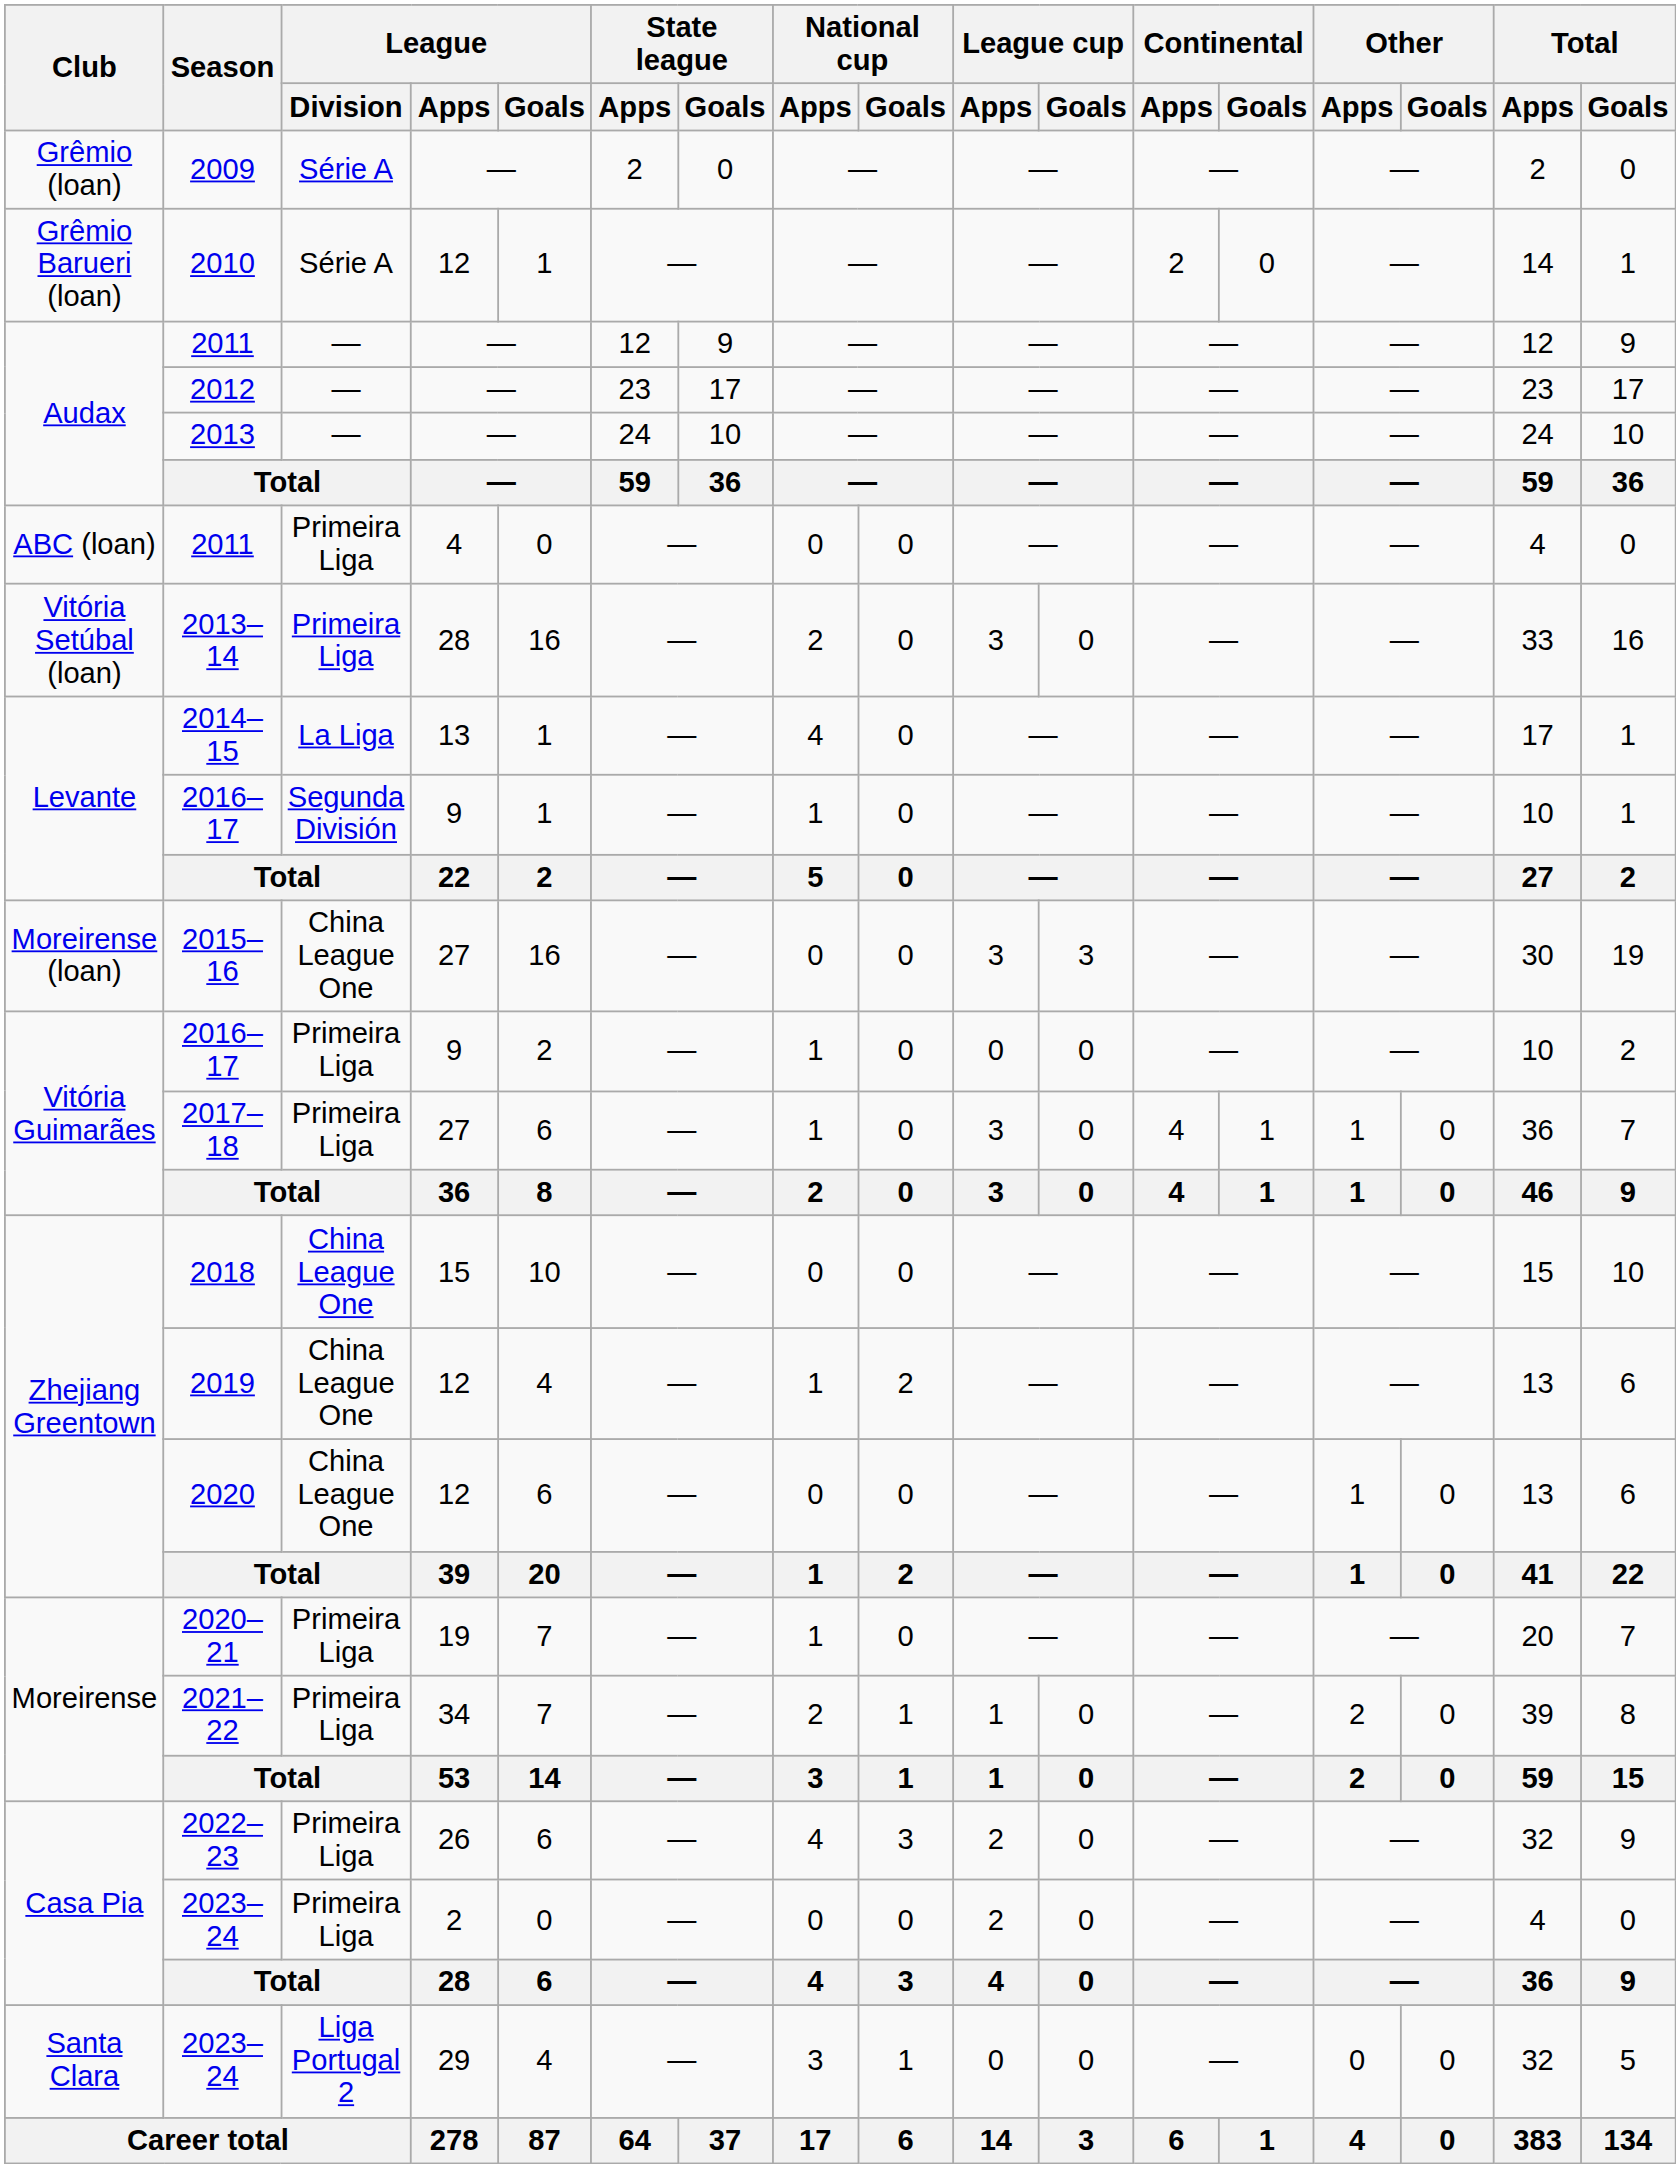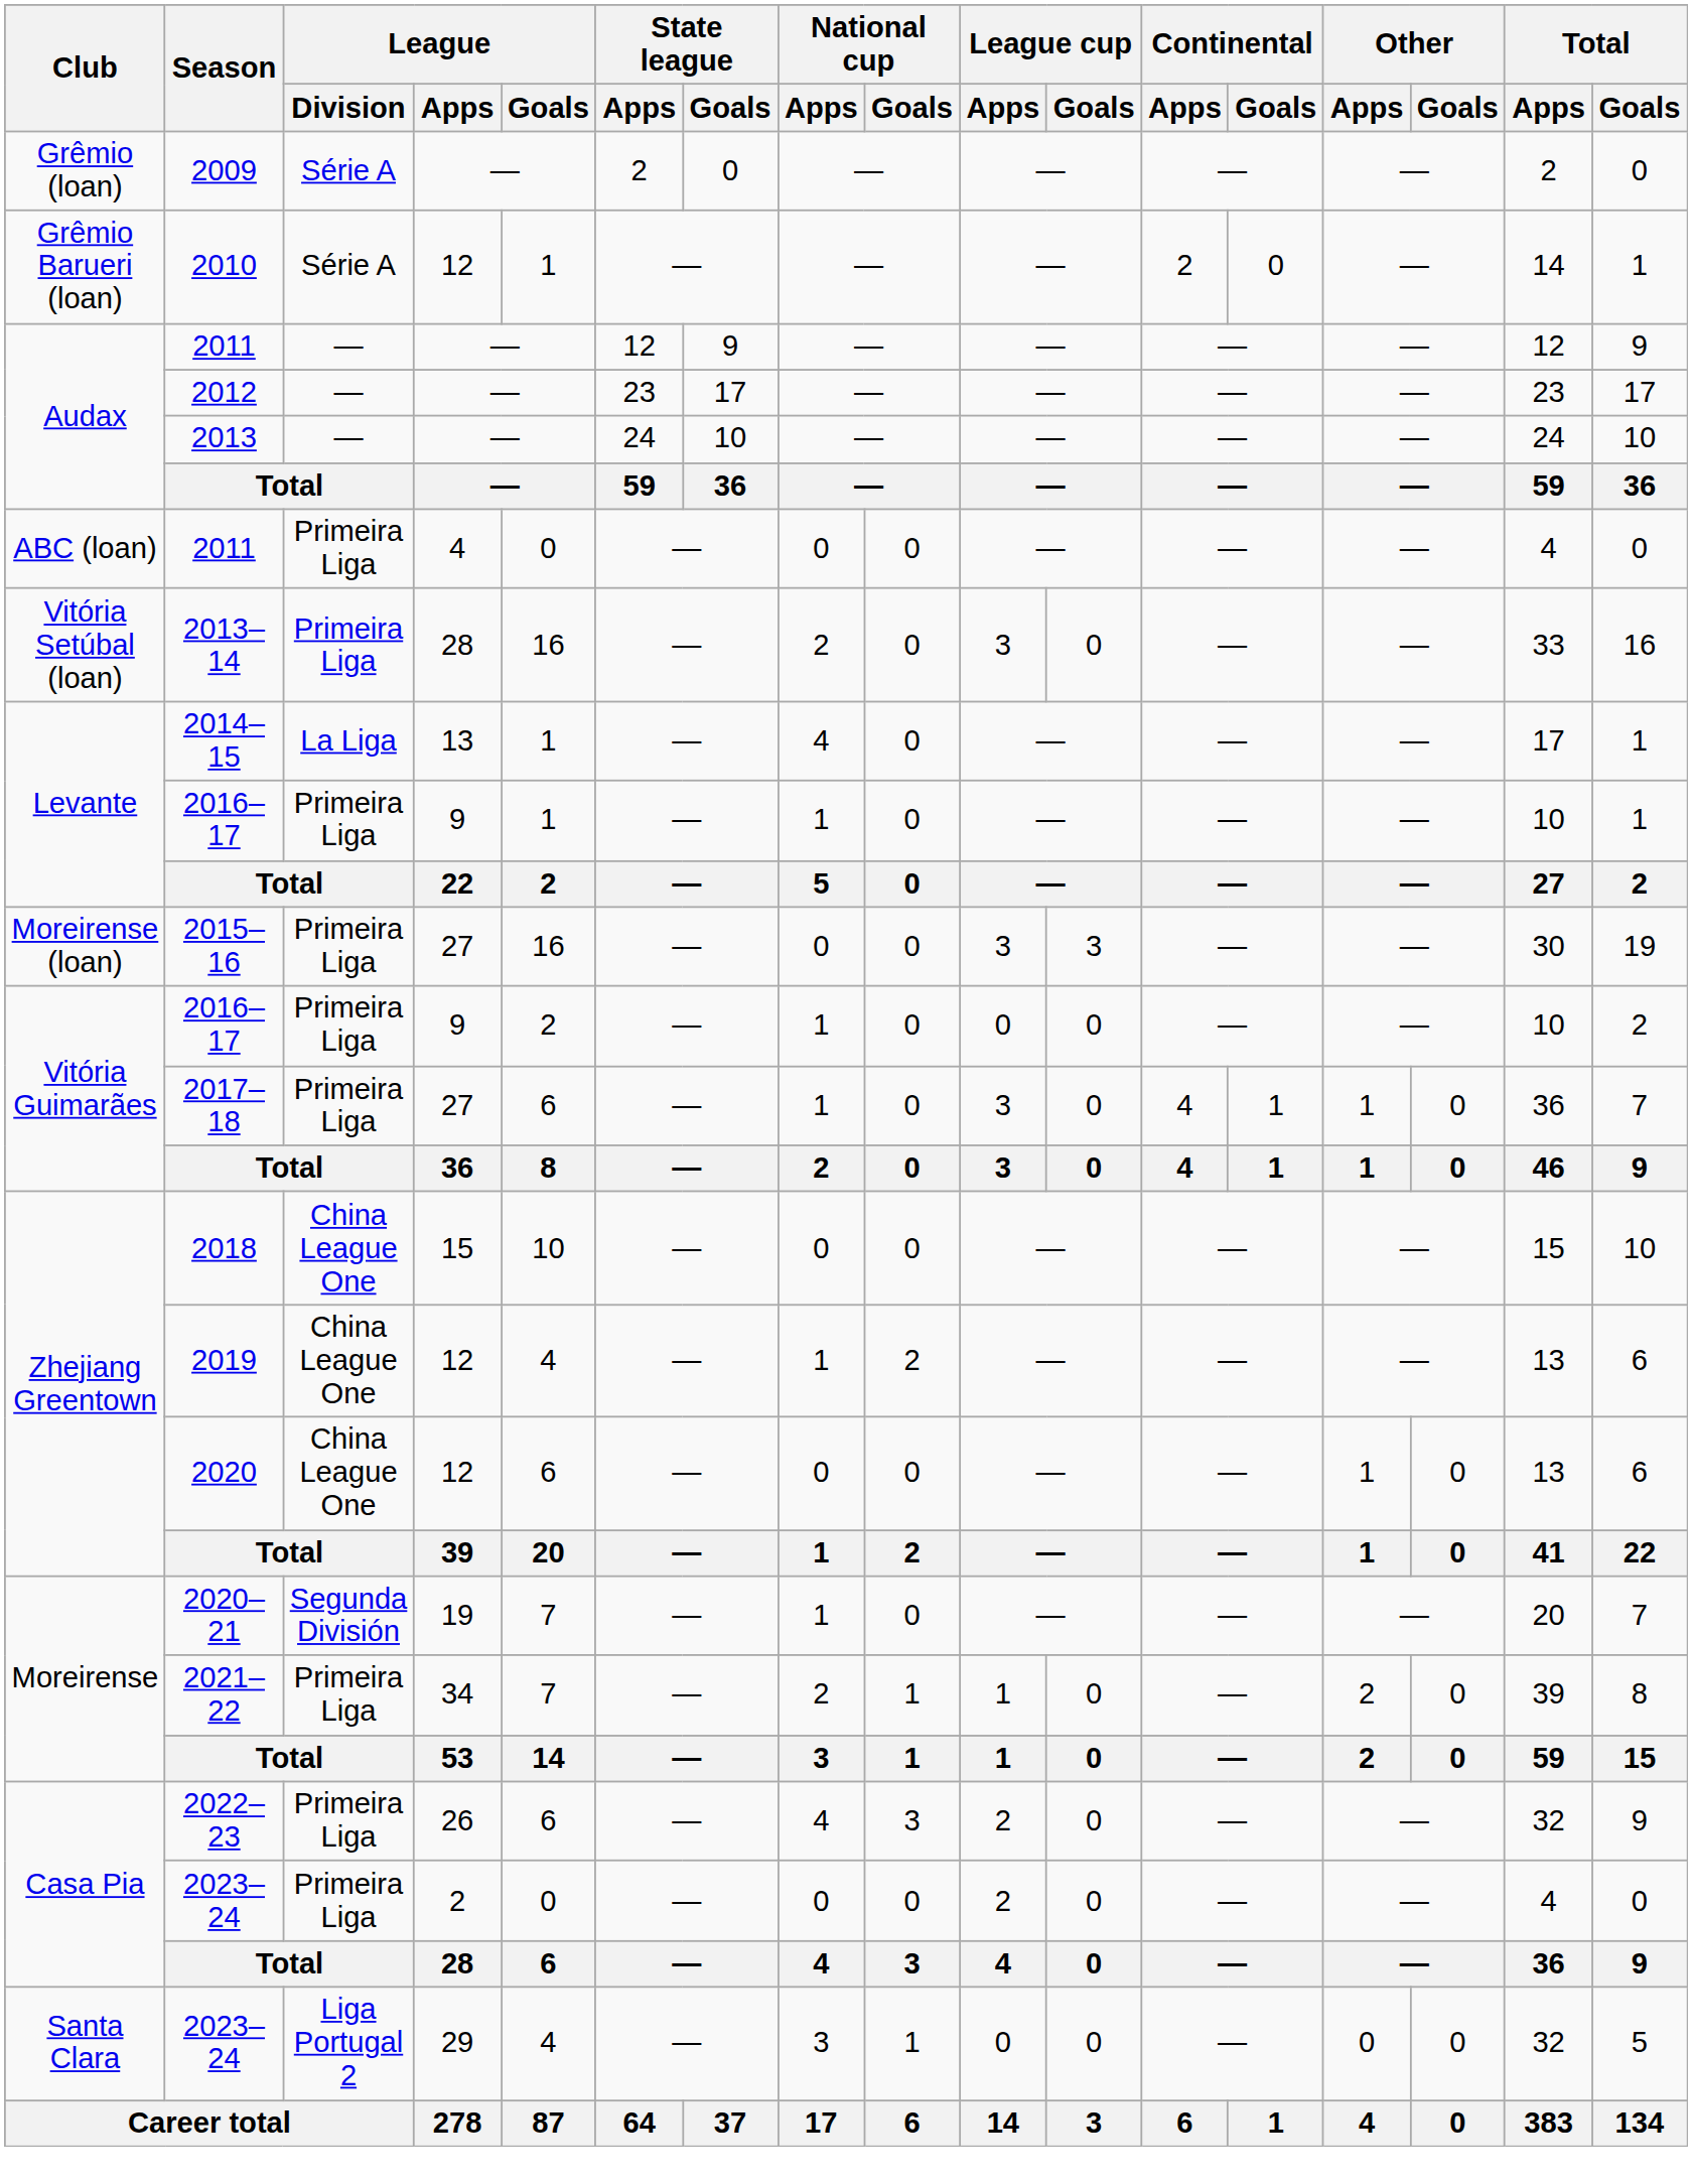Levante / 2016–17 | League / Division: Segunda División -> Primeira Liga
2015–16 | League / Division: China League One -> Primeira Liga
2020–21 | League / Division: Primeira Liga -> Segunda División
